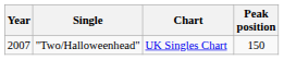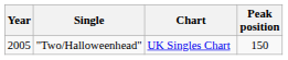"Two/Halloweenhead" | Year: 2007 -> 2005
